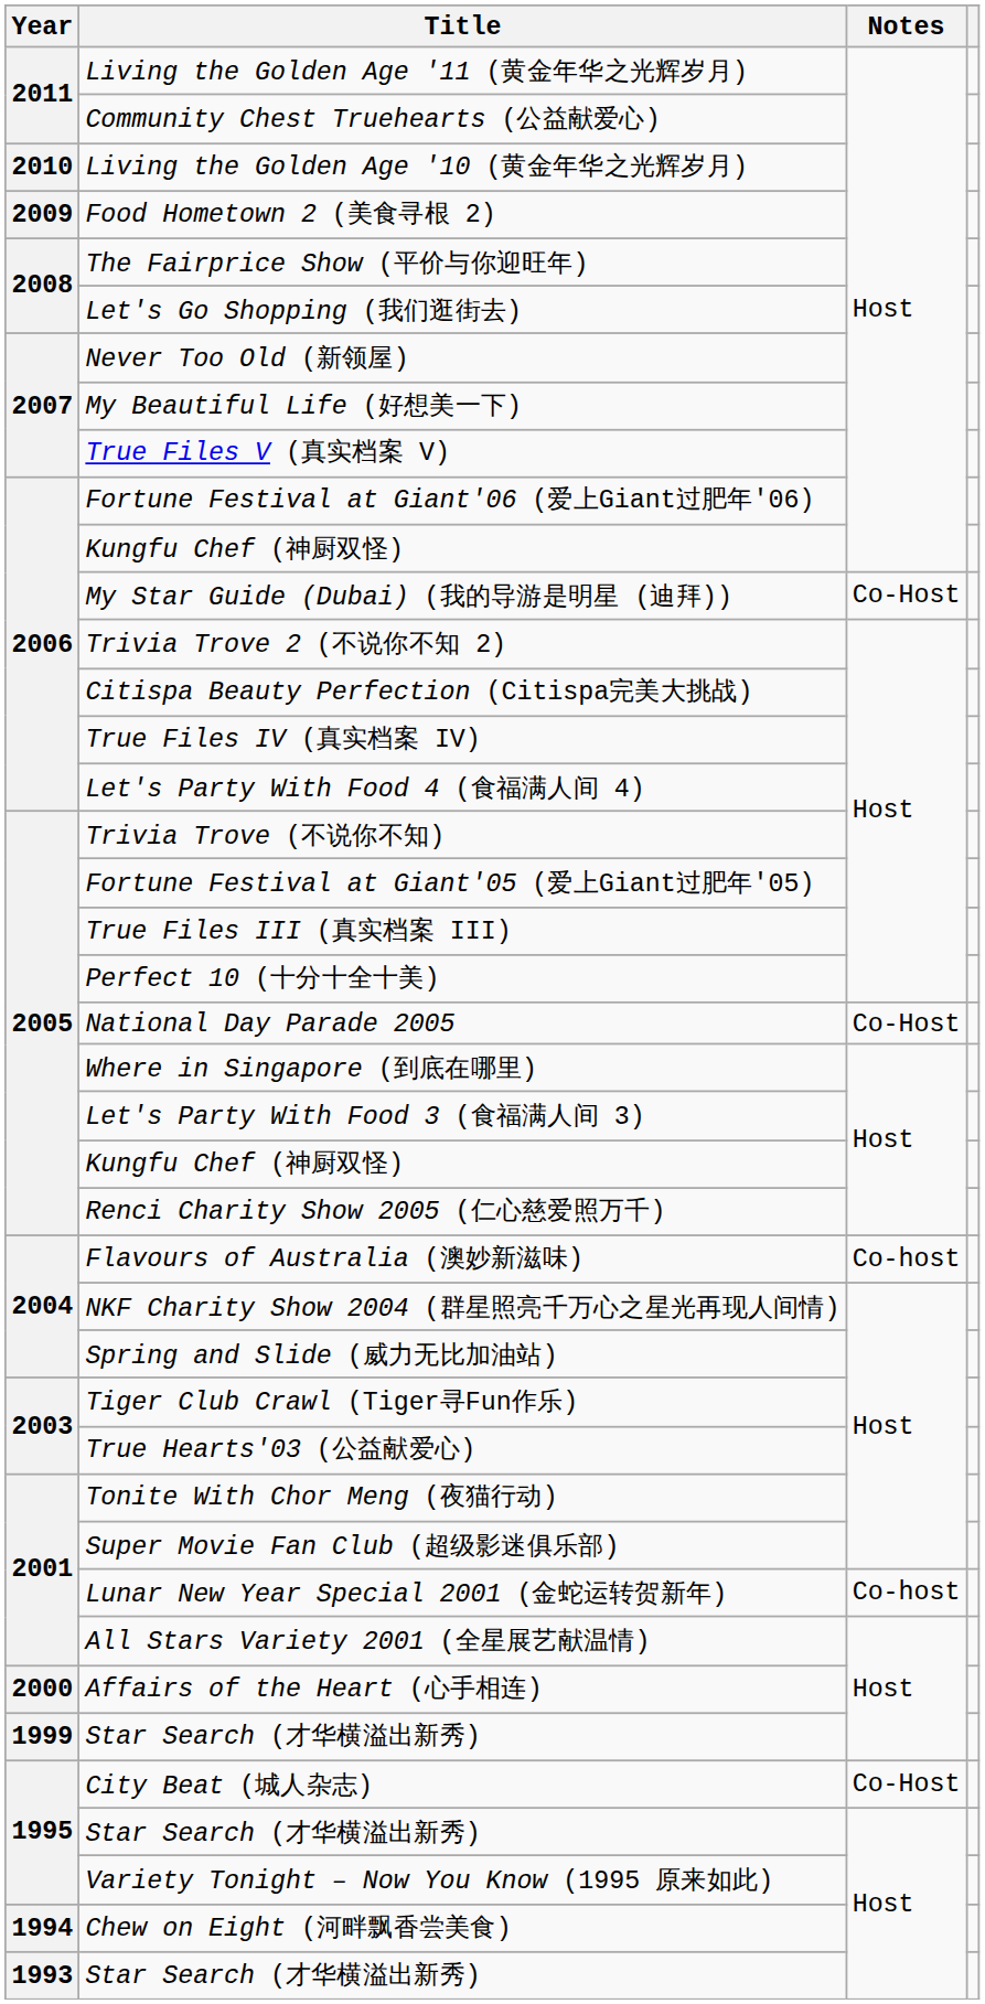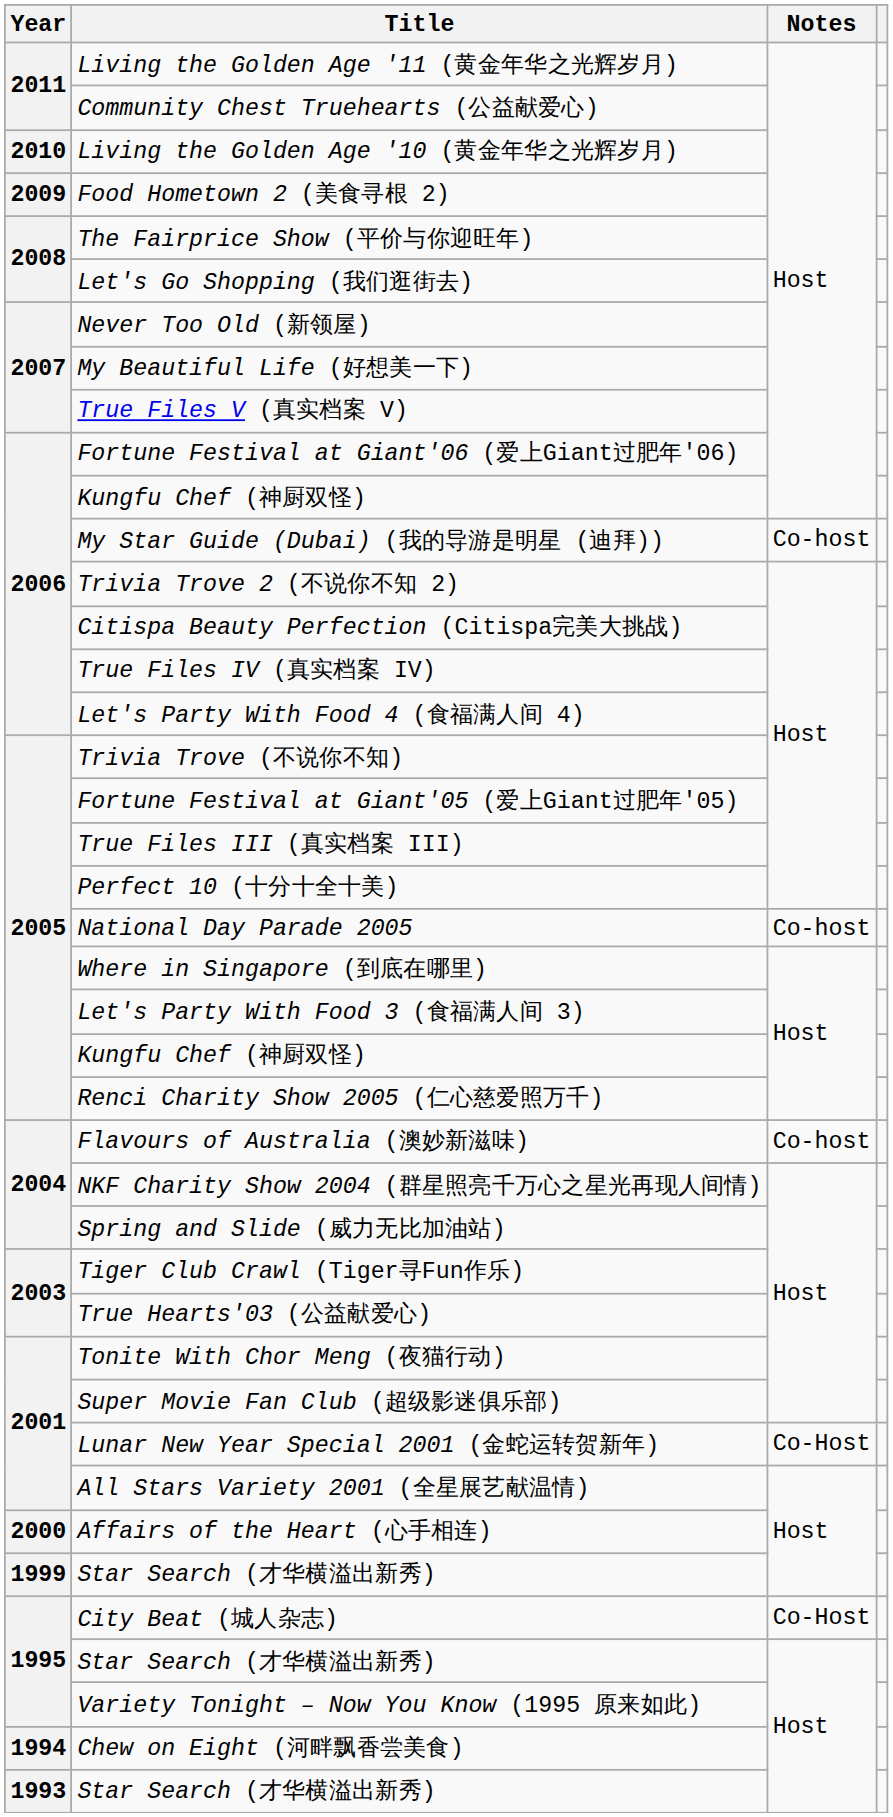My Star Guide (Dubai) (我的导游是明星 (迪拜)) | Notes: Co-Host -> Co-host
National Day Parade 2005 | Notes: Co-Host -> Co-host
Lunar New Year Special 2001 (金蛇运转贺新年) | Notes: Co-host -> Co-Host
